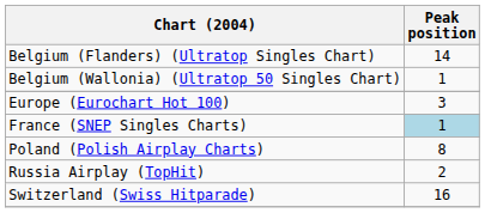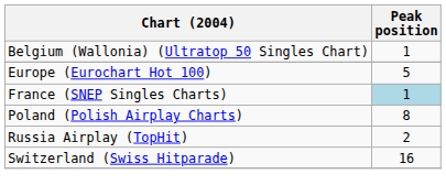- row: Belgium (Flanders) (Ultratop Singles Chart) | 14
Europe (Eurochart Hot 100) | Peak position: 3 -> 5
